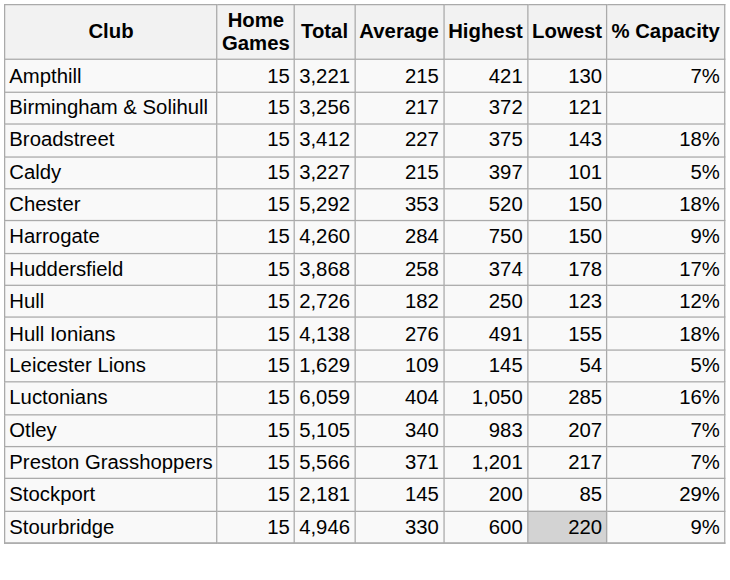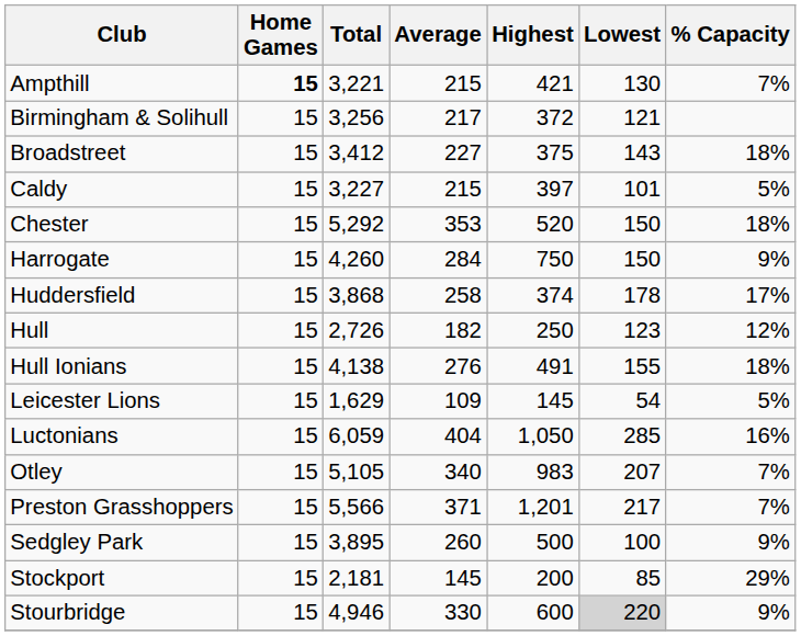Ampthill | Home Games: normal -> bold
+ row: Sedgley Park | 15 | 3,895 | 260 | 500 | 100 | 9%
